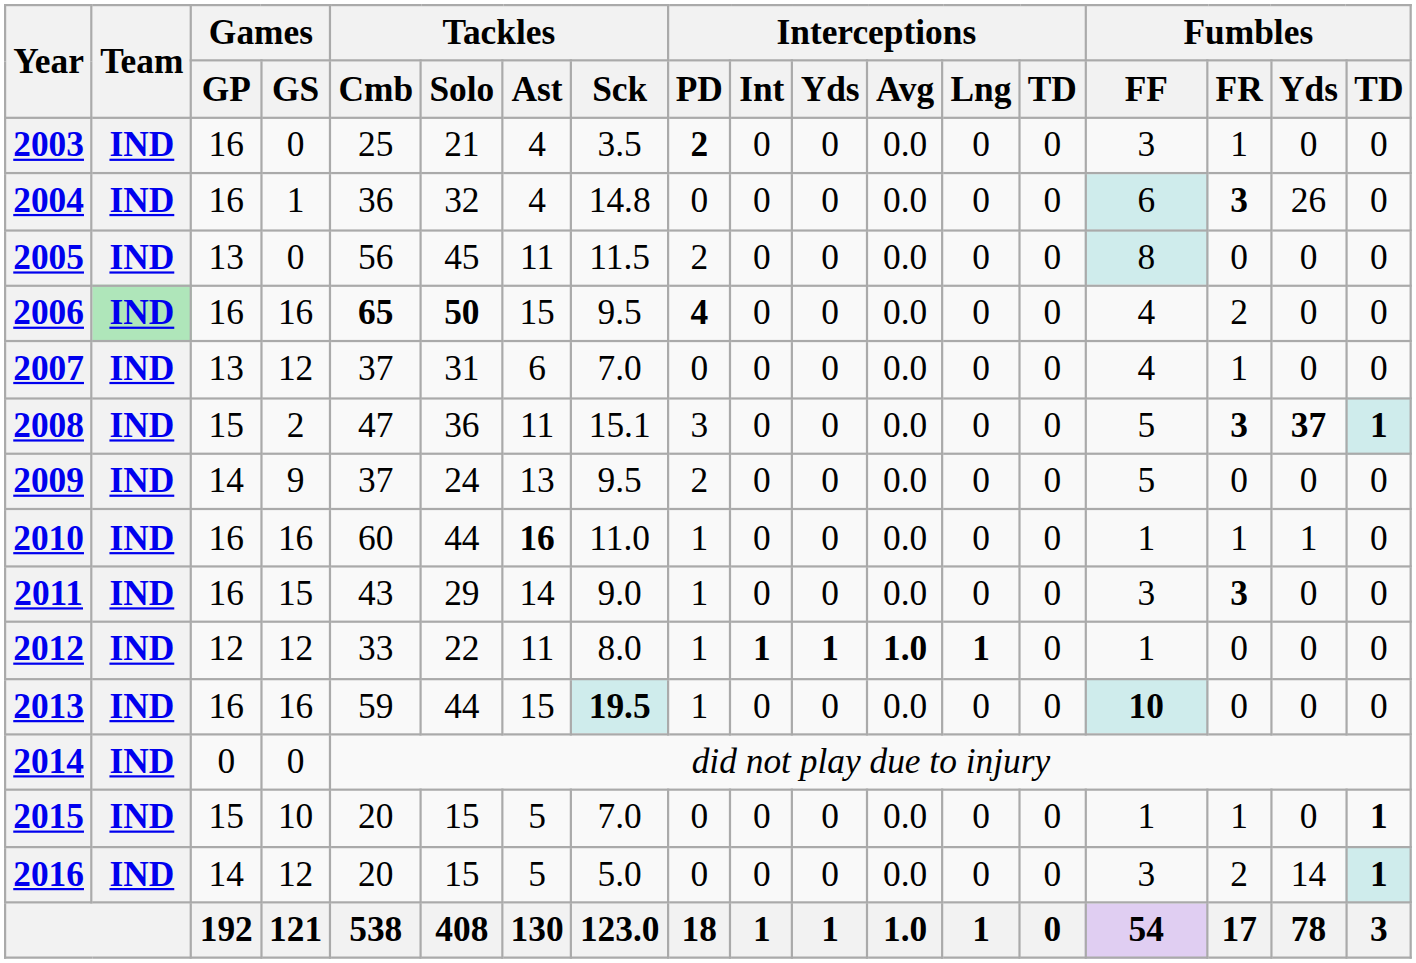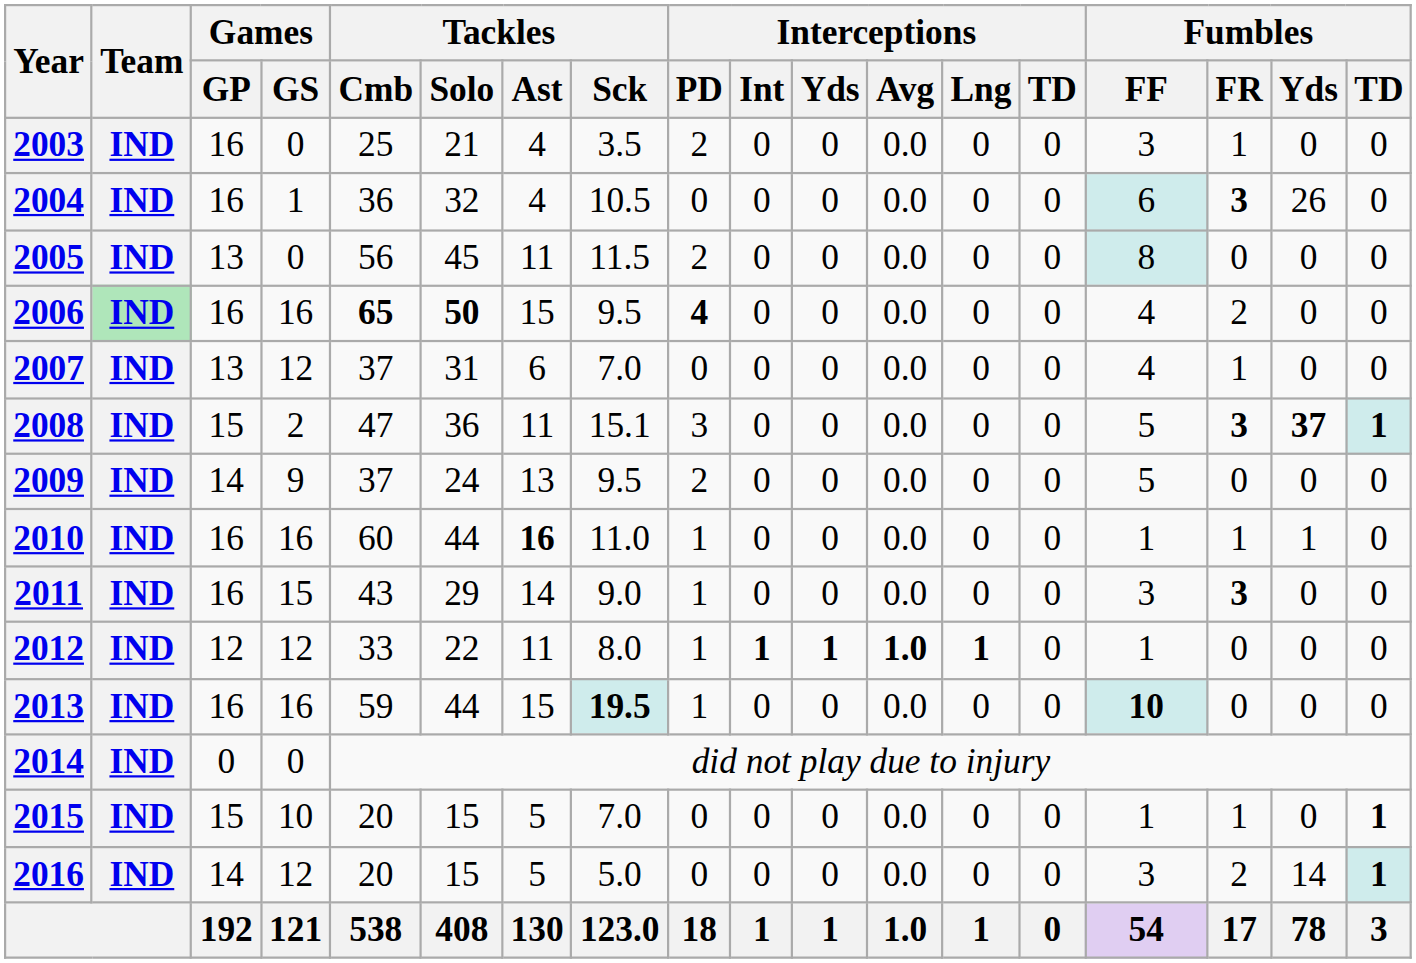2003 | Interceptions / PD: bold -> normal
2004 | Tackles / Sck: 14.8 -> 10.5
